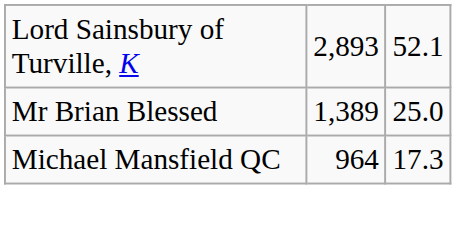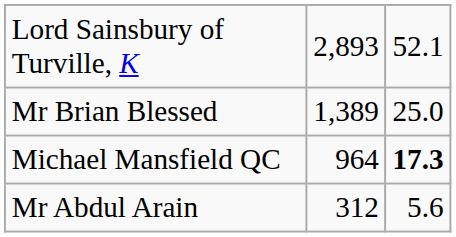Michael Mansfield QC | column 3: normal -> bold
+ row: Mr Abdul Arain | 312 | 5.6
